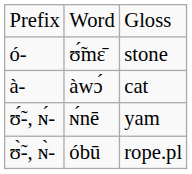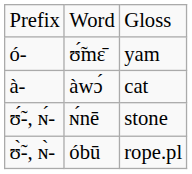ó- | column 3: stone -> yam
ʊ̃́-, ɴ́- | column 3: yam -> stone
